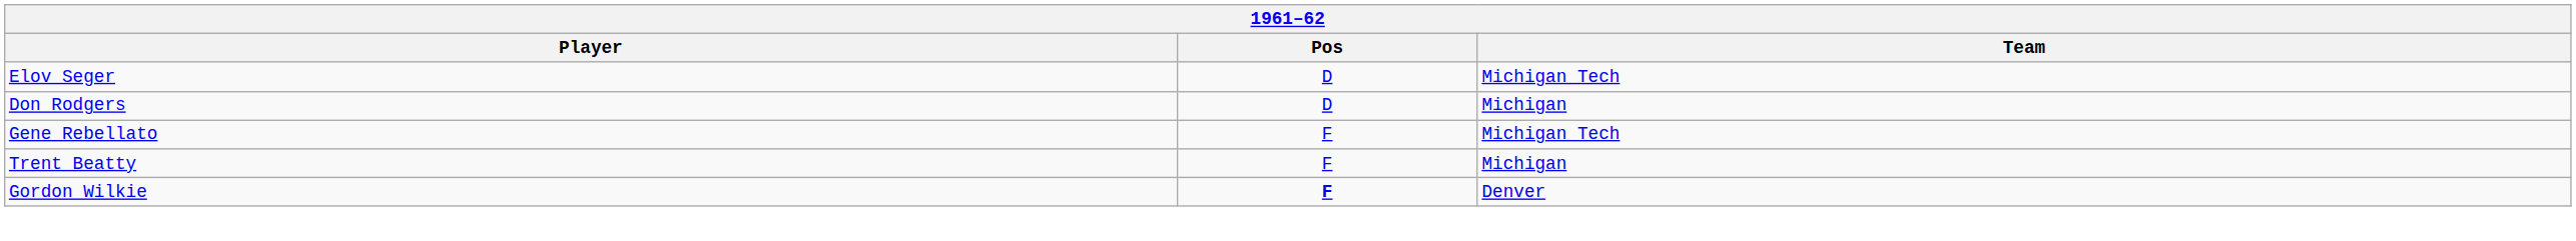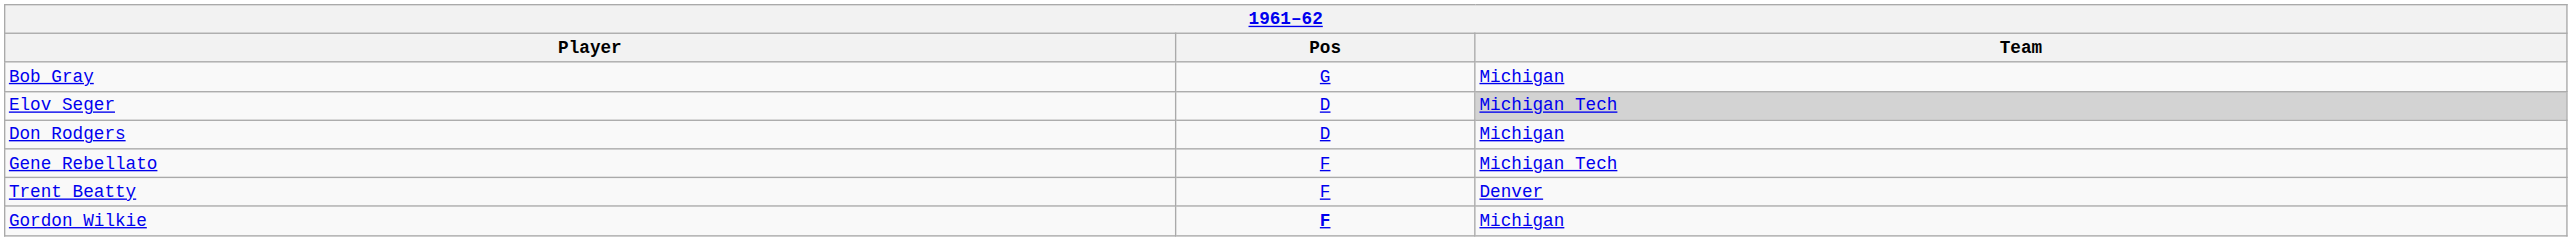+ row: Bob Gray | G | Michigan
Elov Seger | Team: no background -> lightgrey background
Trent Beatty | Team: Michigan -> Denver
Gordon Wilkie | Team: Denver -> Michigan
